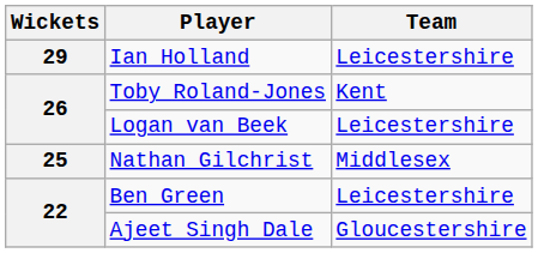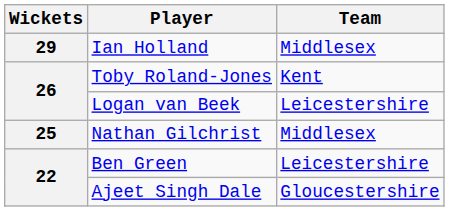Ian Holland | Team: Leicestershire -> Middlesex
